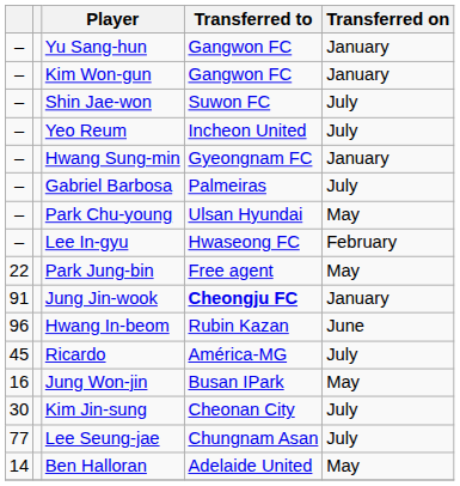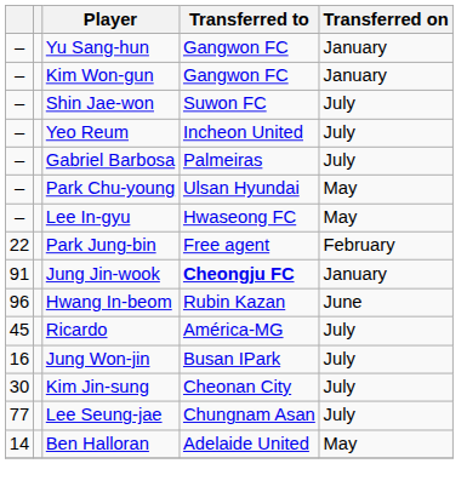- row: – | Hwang Sung-min | Gyeongnam FC | January
Lee In-gyu | Transferred on: February -> May
Park Jung-bin | Transferred on: May -> February
Jung Won-jin | Transferred on: May -> July
